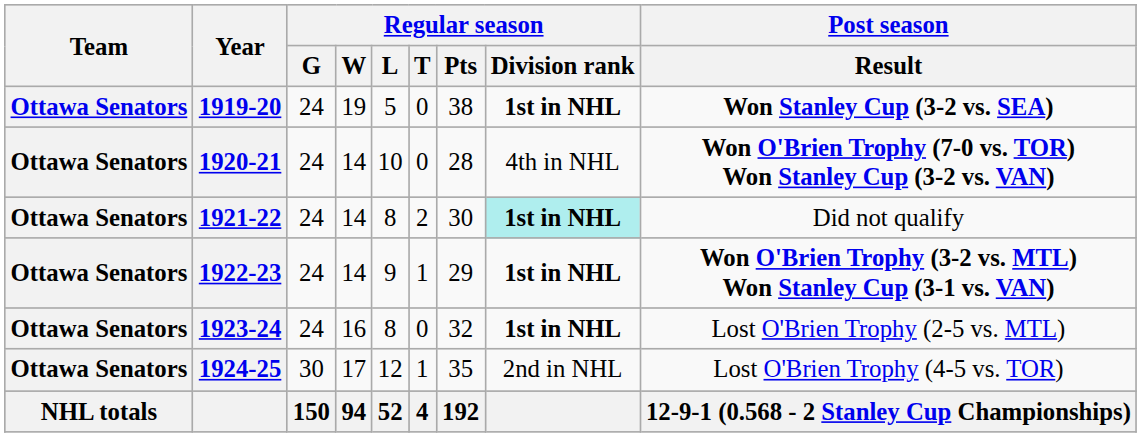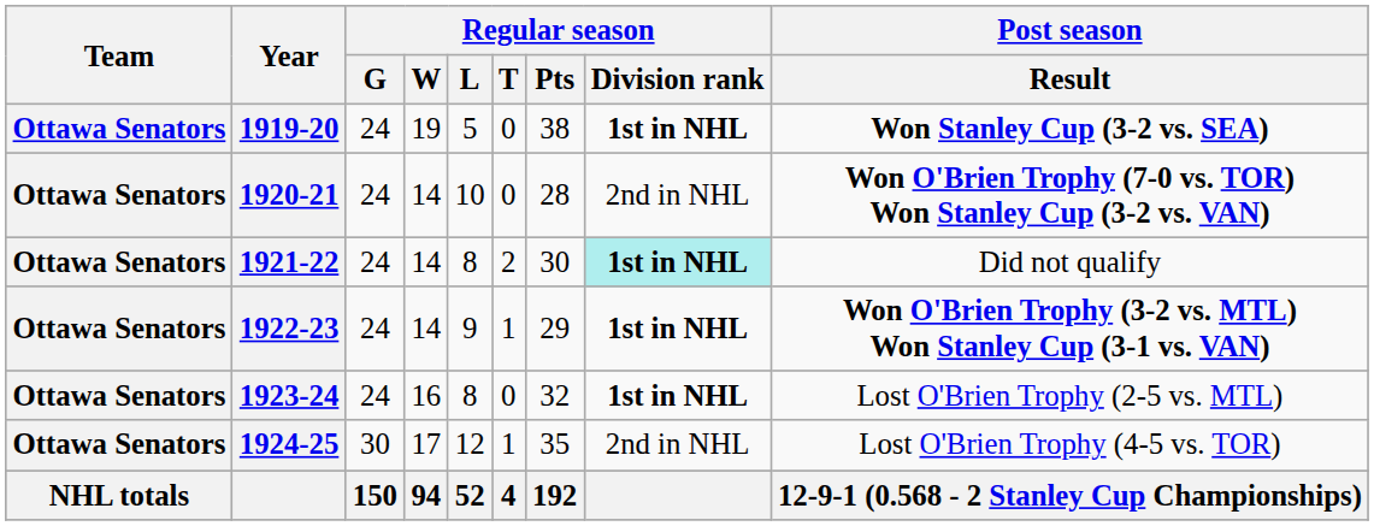1920-21 | Regular season / Division rank: 4th in NHL -> 2nd in NHL
